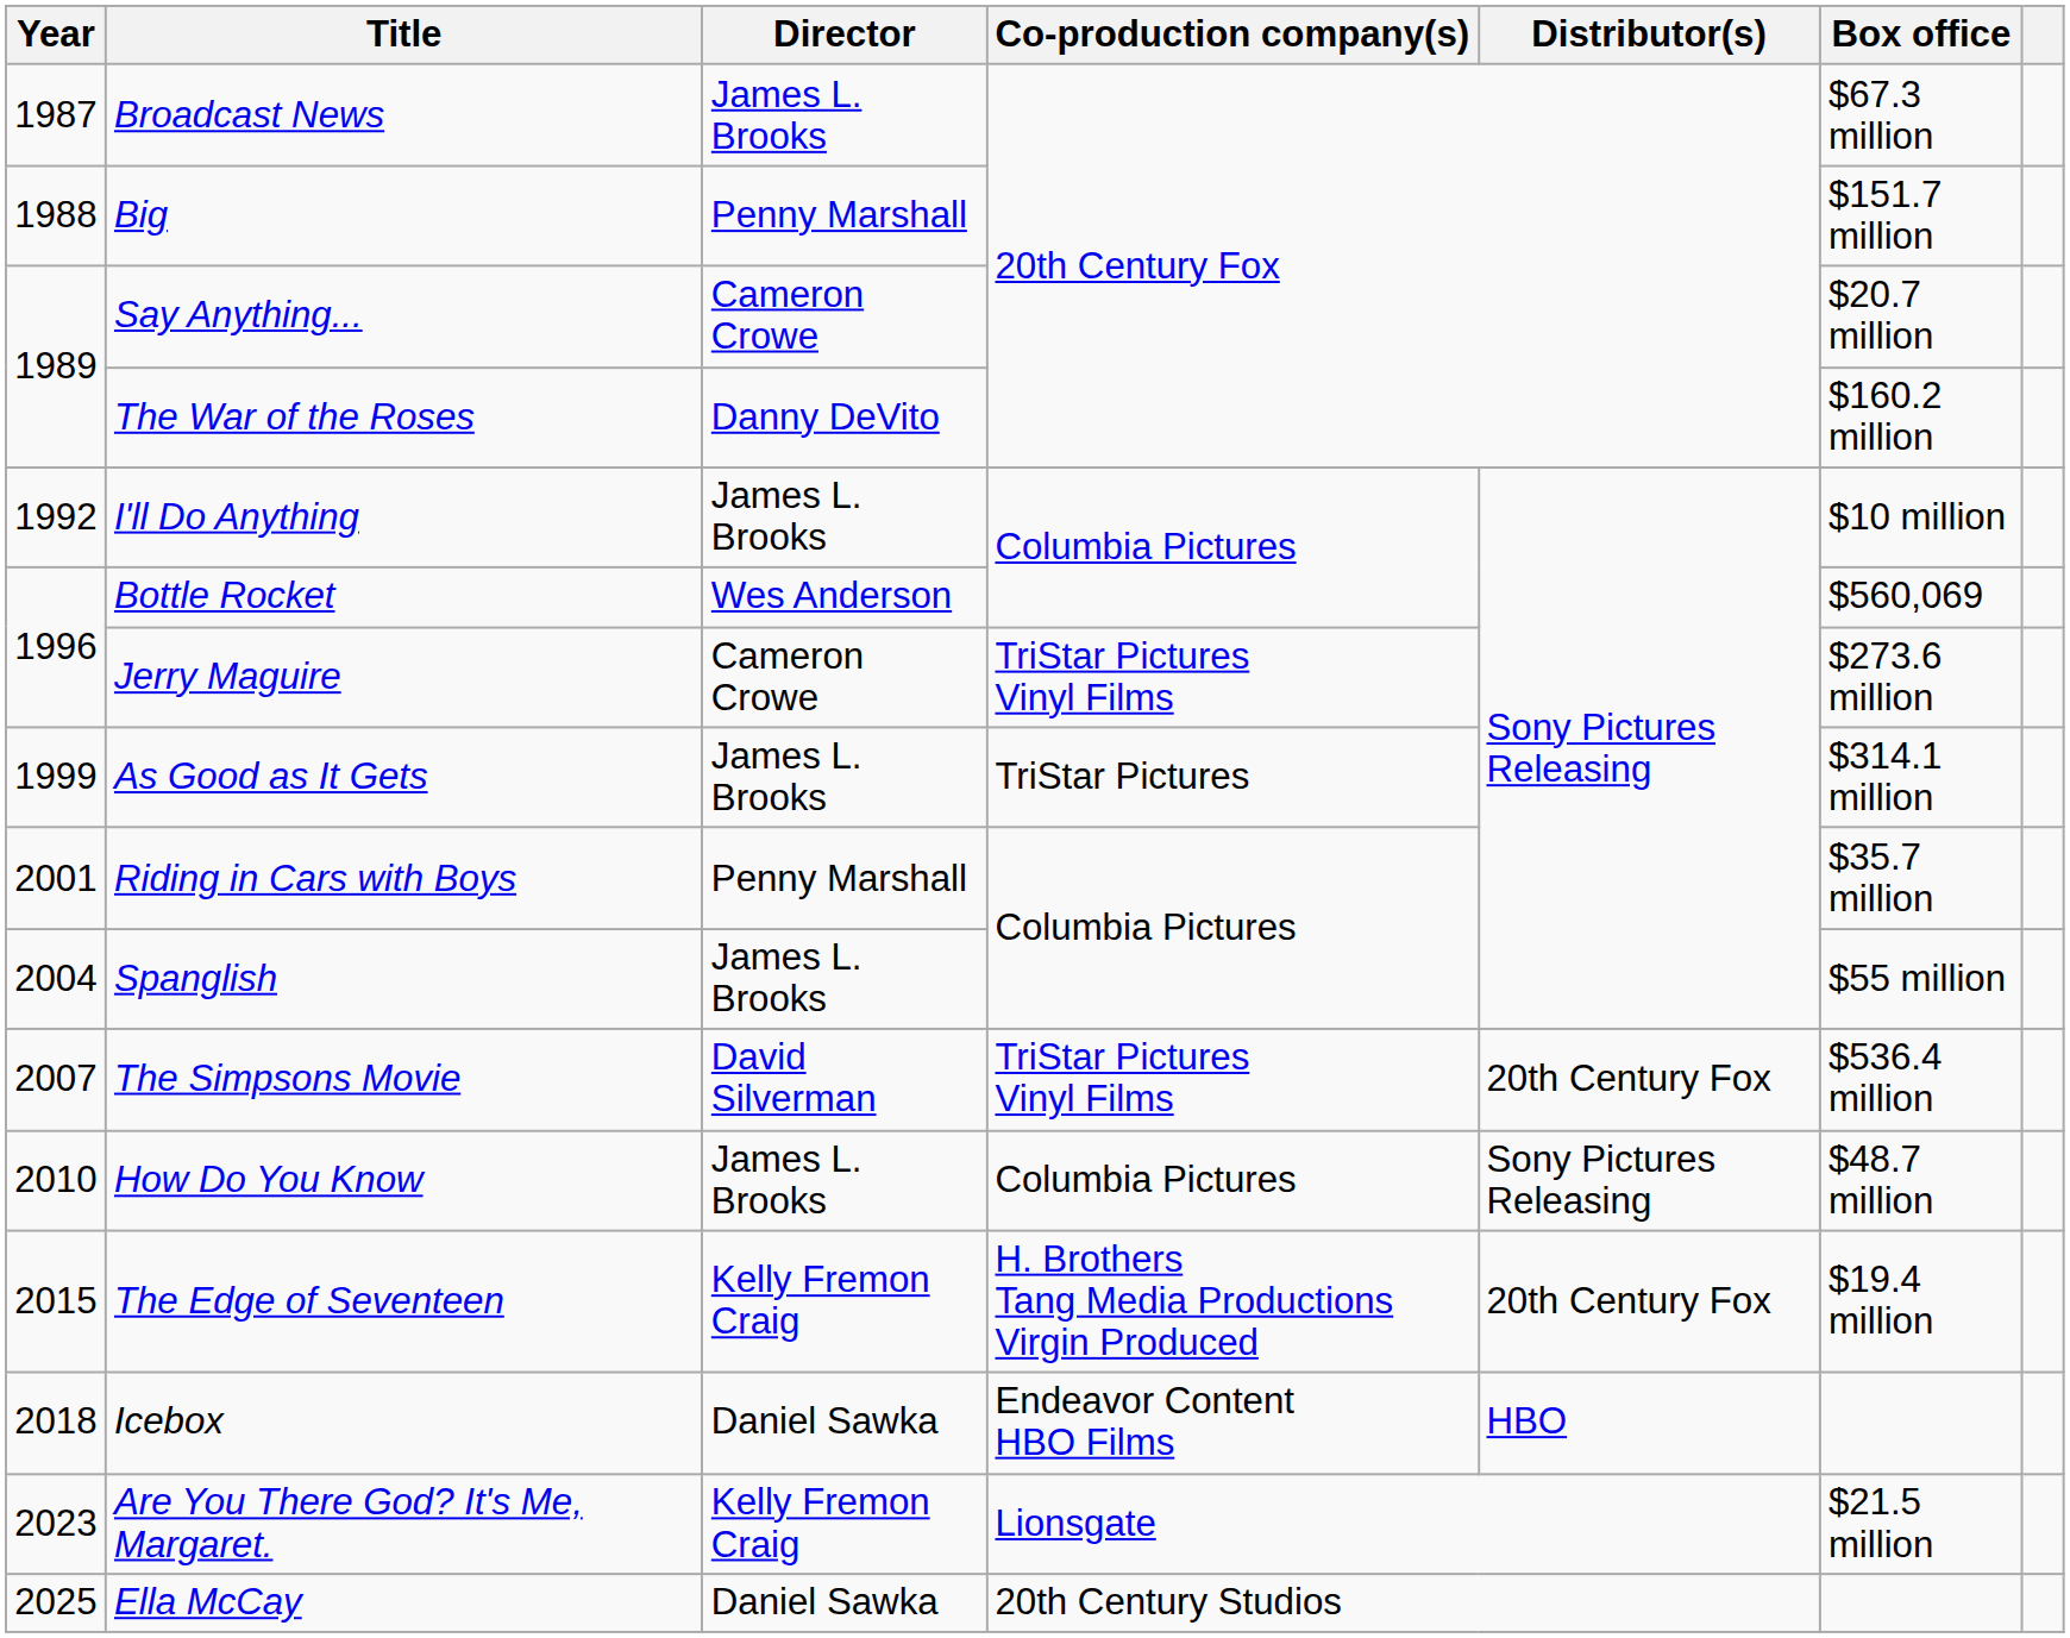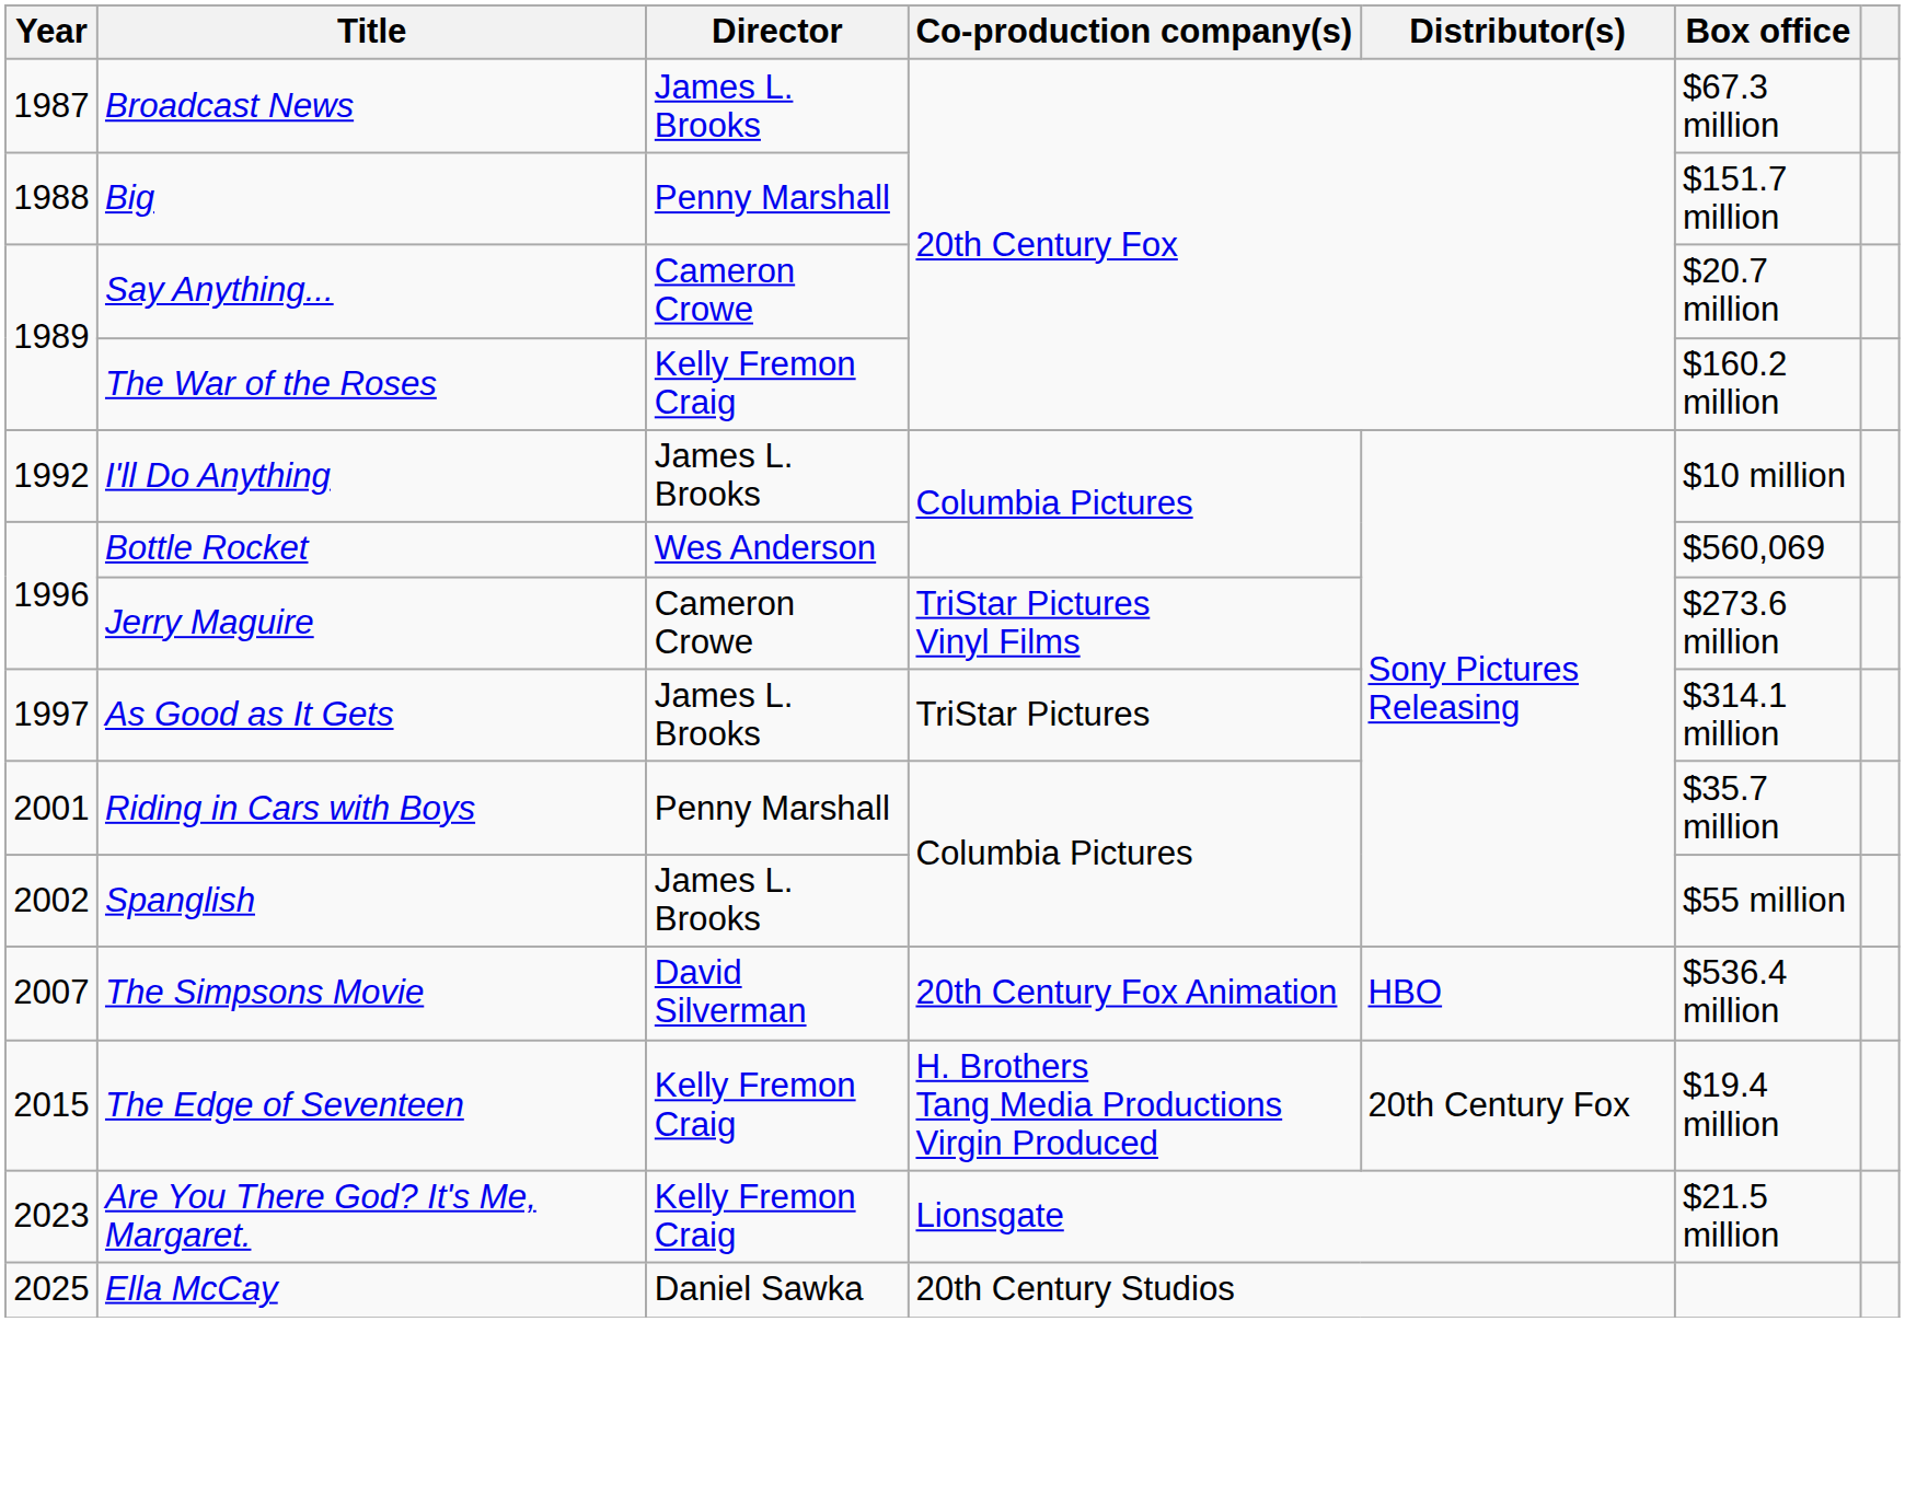The War of the Roses | Director: Danny DeVito -> Kelly Fremon Craig
As Good as It Gets | Year: 1999 -> 1997
Spanglish | Year: 2004 -> 2002
The Simpsons Movie | Co-production company(s): TriStar Pictures Vinyl Films -> 20th Century Fox Animation
The Simpsons Movie | Distributor(s): 20th Century Fox -> HBO
- row: 2010 | How Do You Know | James L. Brooks | Columbia Pictures | Sony Pictures Releasing | $48.7 million
- row: 2018 | Icebox | Daniel Sawka | Endeavor Content HBO Films | HBO
